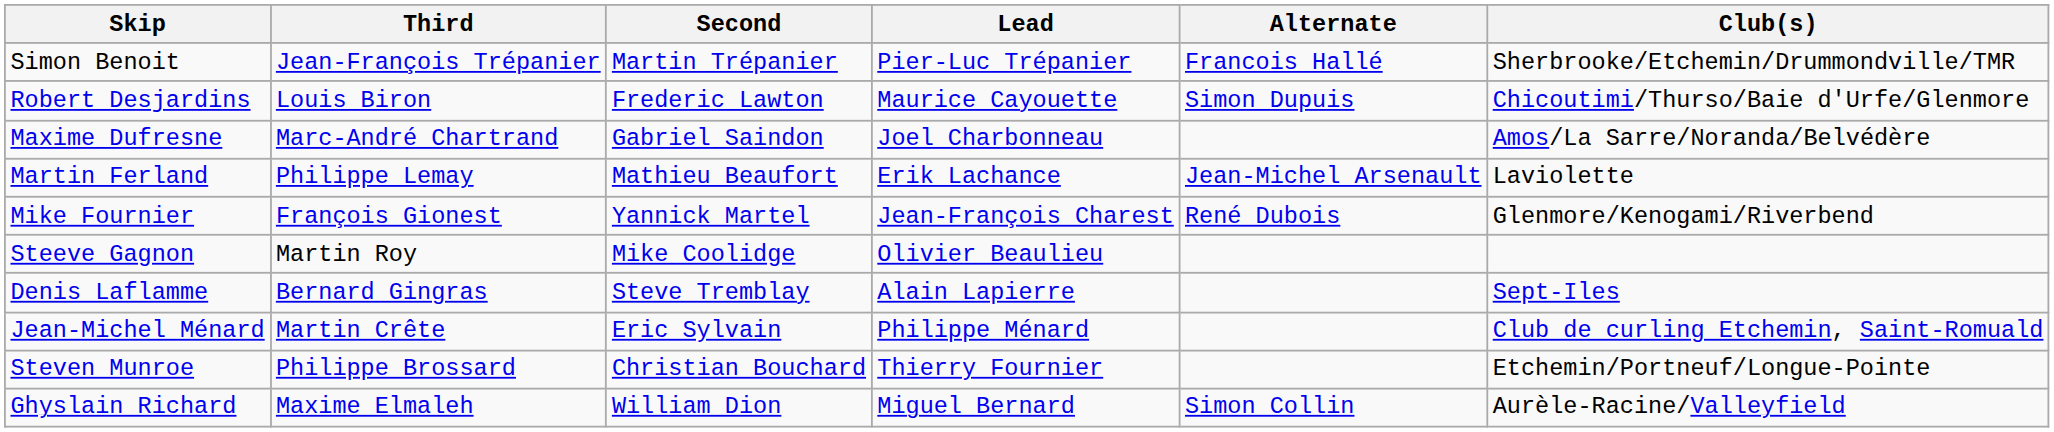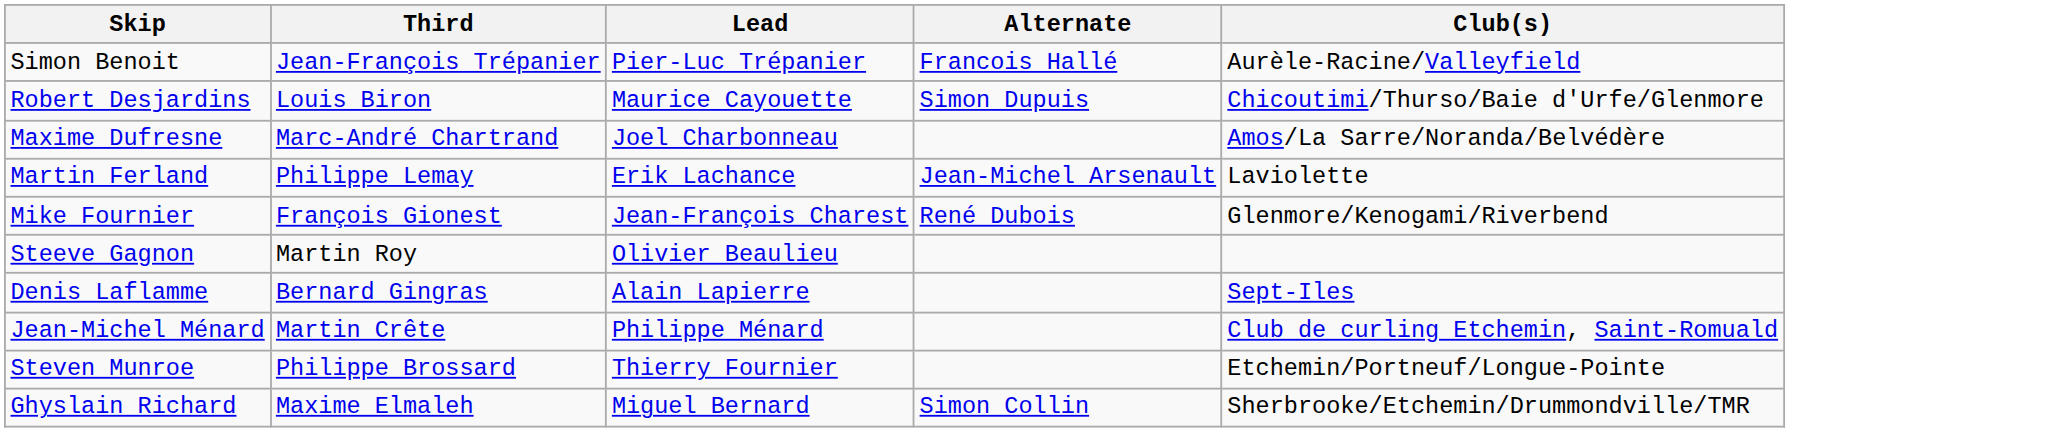- column: Second | Martin Trépanier | Frederic Lawton | Gabriel Saindon | Mathieu Beaufort | Yannick Martel | Mike Coolidge | Steve Tremblay | Eric Sylvain | Christian Bouchard | William Dion
Simon Benoit | Club(s): Sherbrooke/Etchemin/Drummondville/TMR -> Aurèle-Racine/Valleyfield
Ghyslain Richard | Club(s): Aurèle-Racine/Valleyfield -> Sherbrooke/Etchemin/Drummondville/TMR
